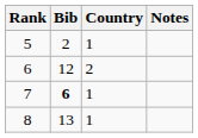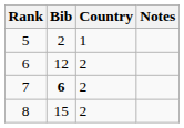7 | Country: 1 -> 2
8 | Bib: 13 -> 15
8 | Country: 1 -> 2
